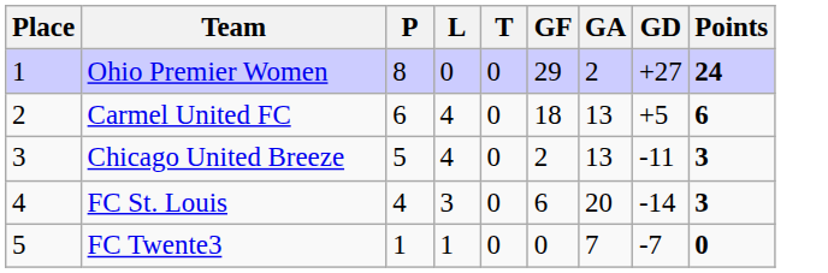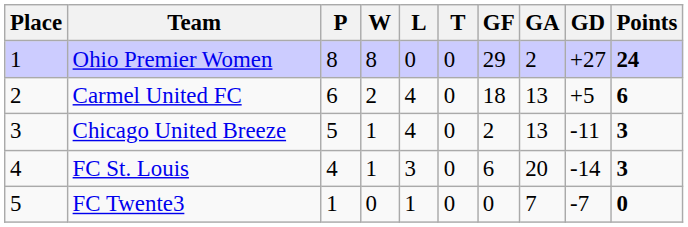+ column: W | 8 | 2 | 1 | 1 | 0
